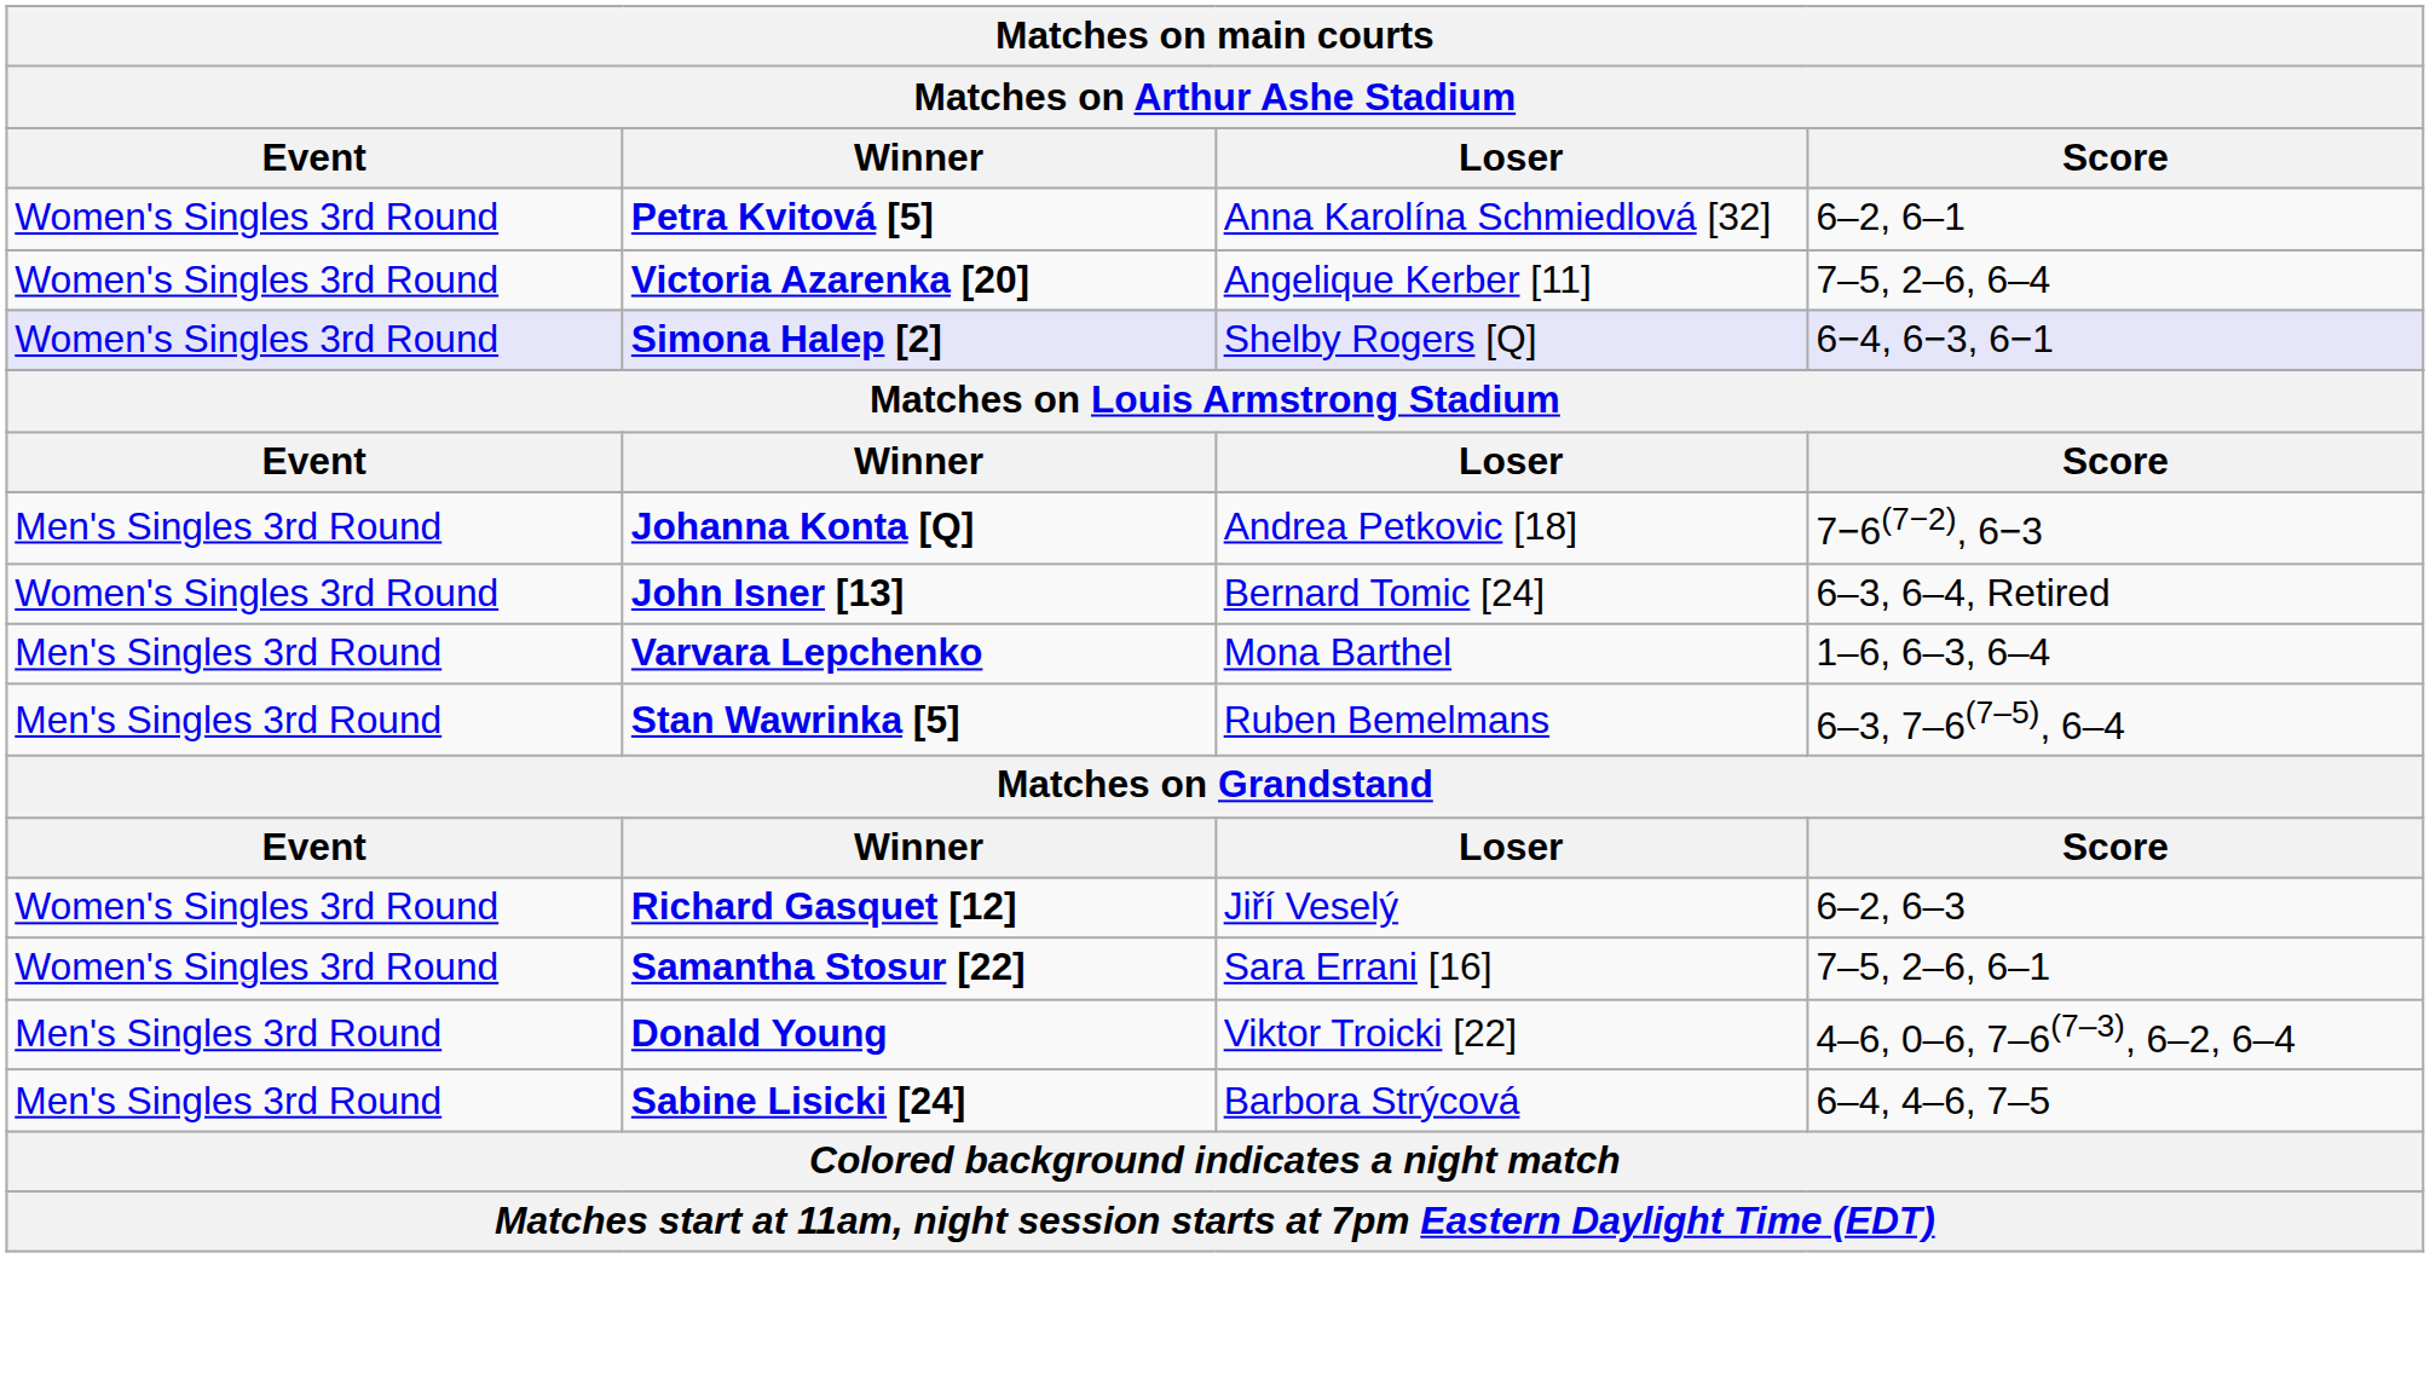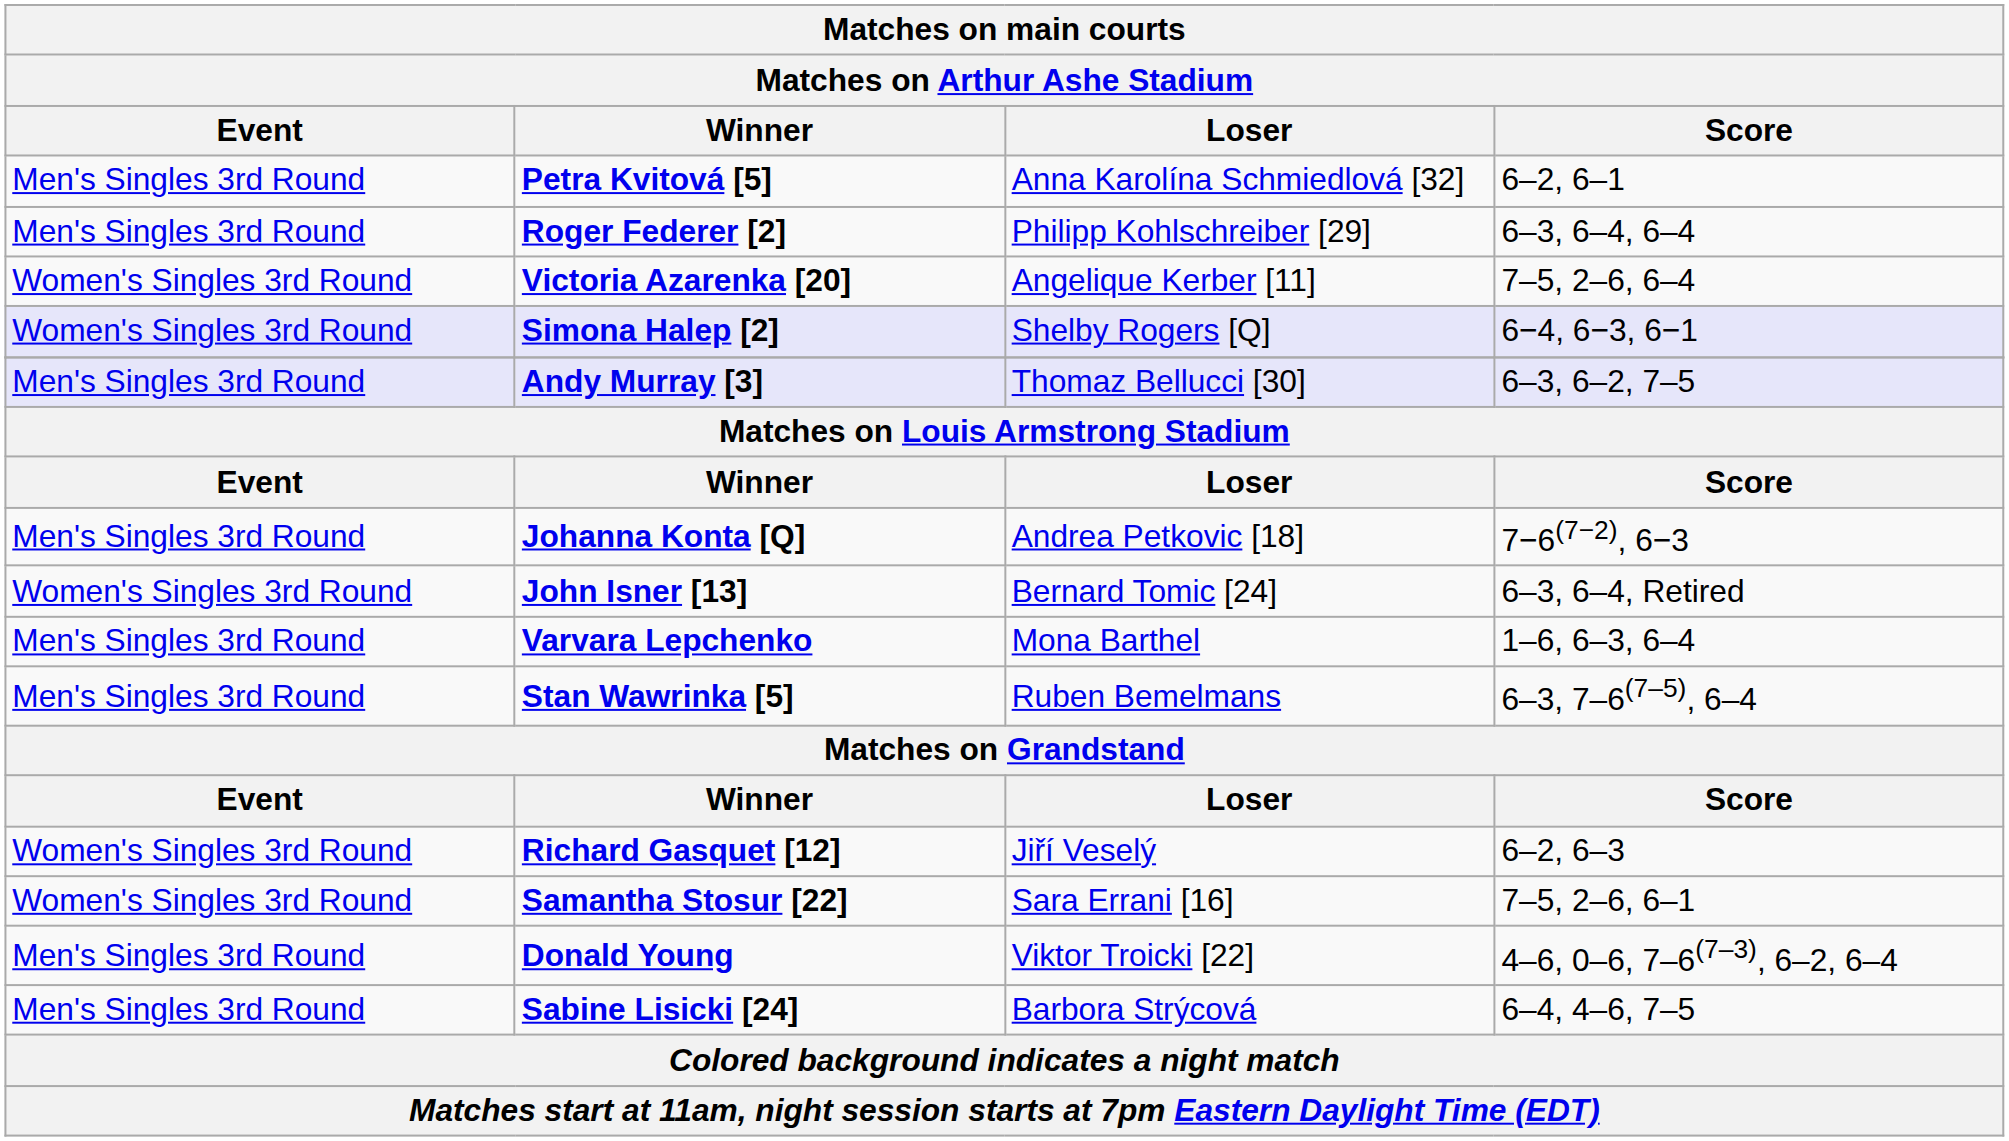Petra Kvitová [5] | Event: Women's Singles 3rd Round -> Men's Singles 3rd Round
+ row: Men's Singles 3rd Round | Roger Federer [2] | Philipp Kohlschreiber [29] | 6–3, 6–4, 6–4
+ row: Men's Singles 3rd Round | Andy Murray [3] | Thomaz Bellucci [30] | 6–3, 6–2, 7–5
